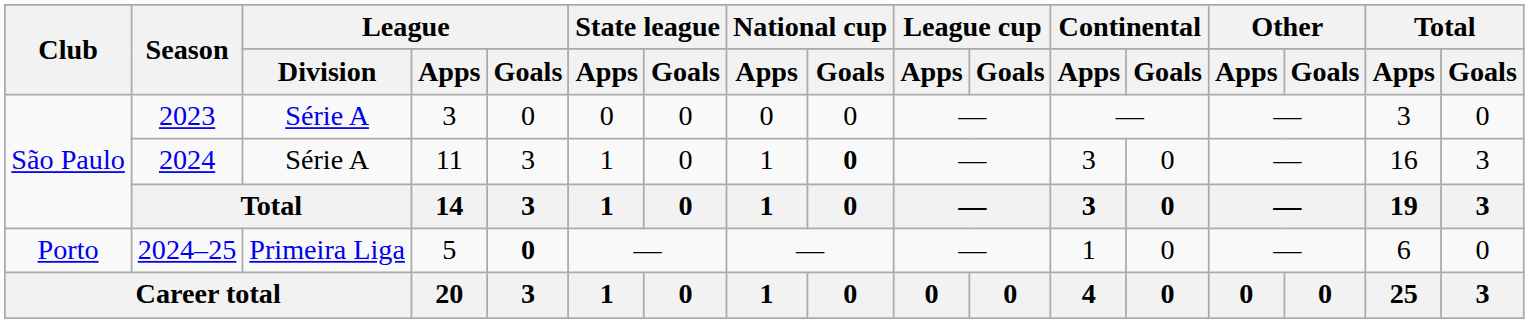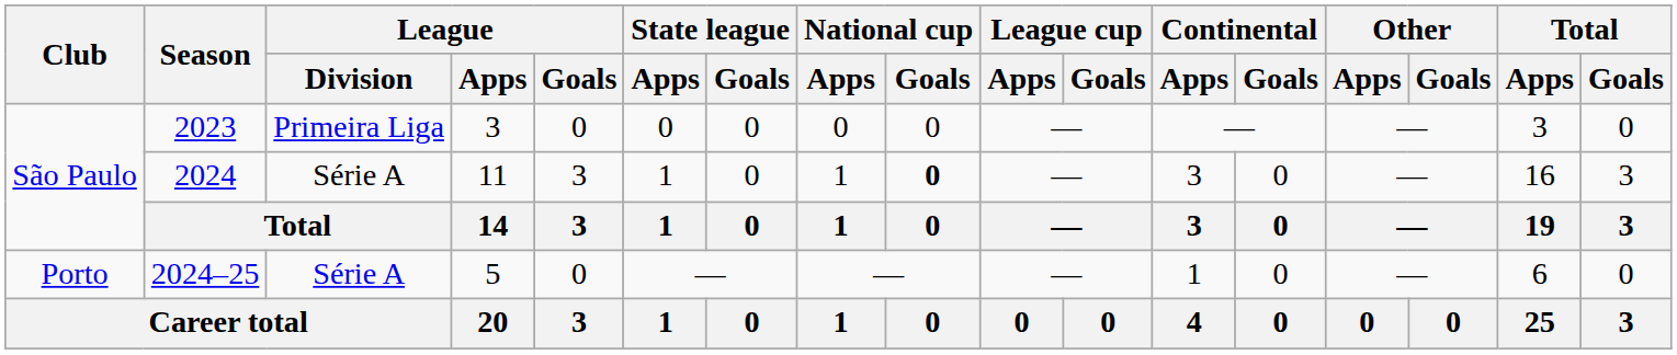2023 | League / Division: Série A -> Primeira Liga
2024–25 | League / Division: Primeira Liga -> Série A
2024–25 | League / Goals: bold -> normal
